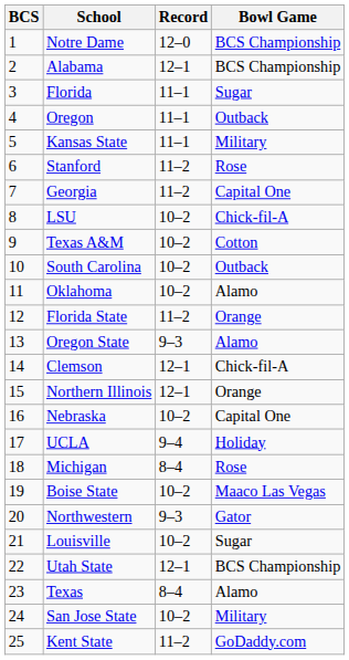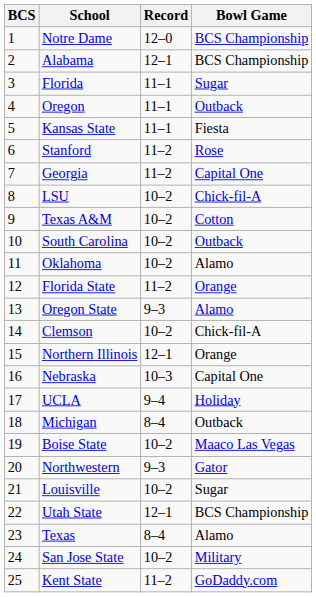Kansas State | Bowl Game: Military -> Fiesta
Clemson | Record: 12–1 -> 10–2
Nebraska | Record: 10–2 -> 10–3
Michigan | Bowl Game: Rose -> Outback
